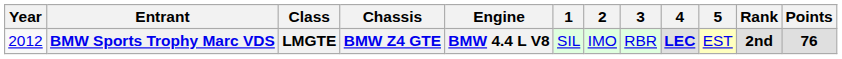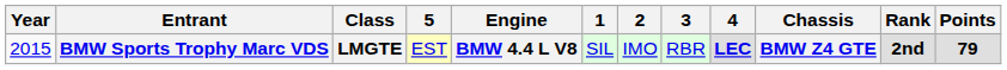columns swapped: Chassis <-> 5
BMW Sports Trophy Marc VDS | Year: 2012 -> 2015
BMW Sports Trophy Marc VDS | Points: 76 -> 79
